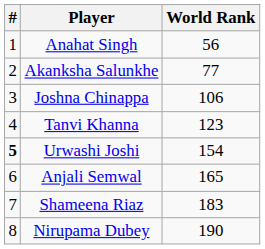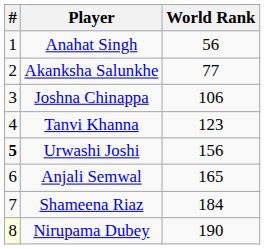Urwashi Joshi | World Rank: 154 -> 156
Shameena Riaz | World Rank: 183 -> 184
Nirupama Dubey | #: no background -> lightyellow background
